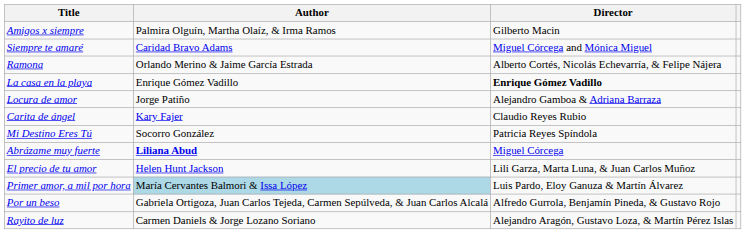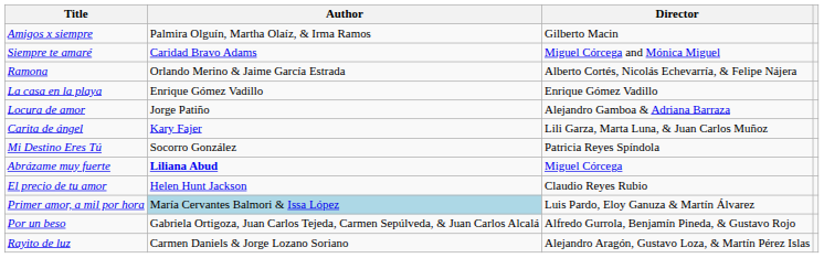La casa en la playa | Director: bold -> normal
Carita de ángel | Director: Claudio Reyes Rubio -> Lili Garza, Marta Luna, & Juan Carlos Muñoz
El precio de tu amor | Director: Lili Garza, Marta Luna, & Juan Carlos Muñoz -> Claudio Reyes Rubio
